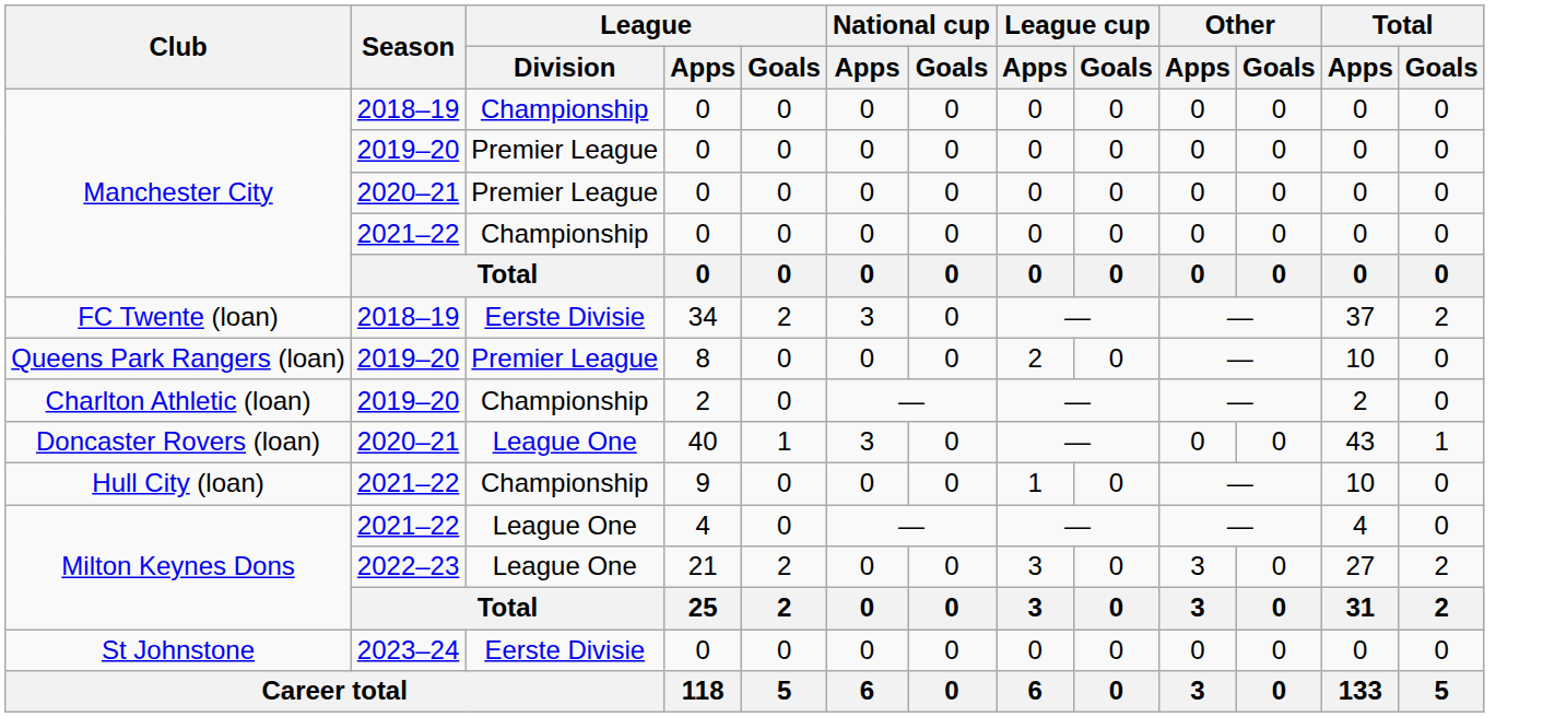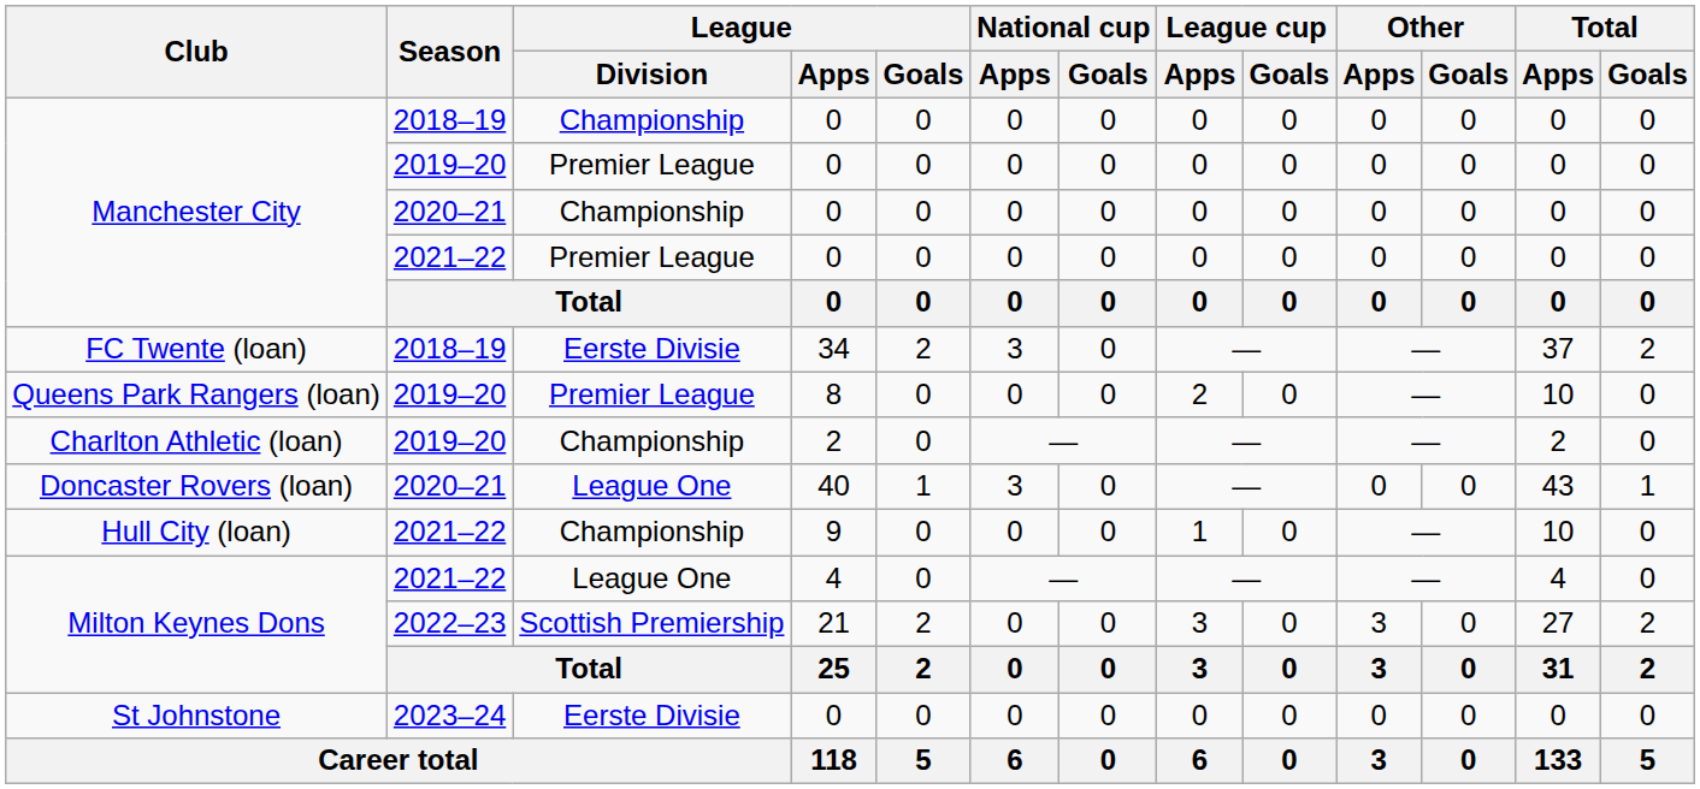Manchester City / 2020–21 | League / Division: Premier League -> Championship
Manchester City / 2021–22 | League / Division: Championship -> Premier League
Milton Keynes Dons / 2022–23 | League / Division: League One -> Scottish Premiership
